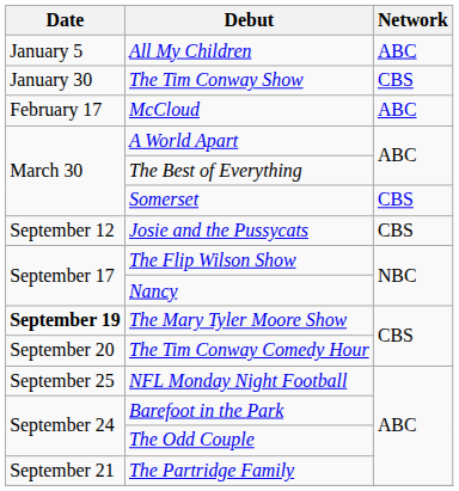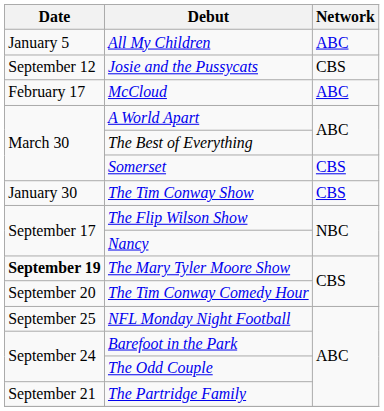rows swapped: The Tim Conway Show <-> Josie and the Pussycats
